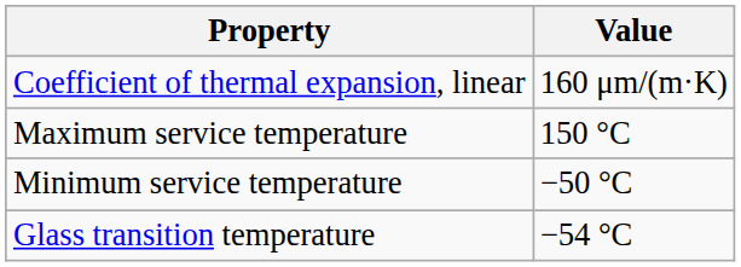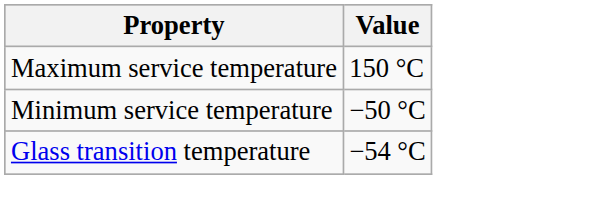- row: Coefficient of thermal expansion, linear | 160 μm/(m·K)
